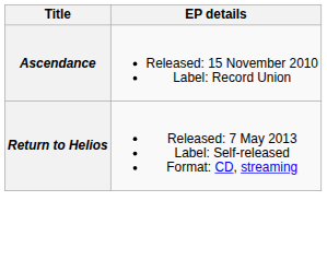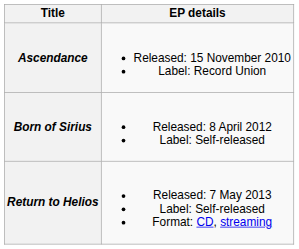+ row: Born of Sirius | Released: 8 April 2012 Label: Self-released
